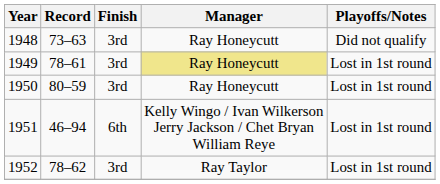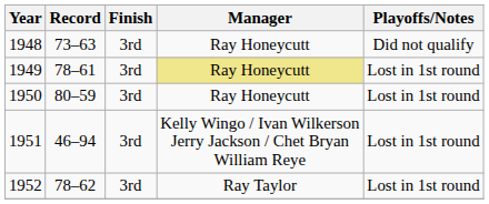1951 | Finish: 6th -> 3rd
